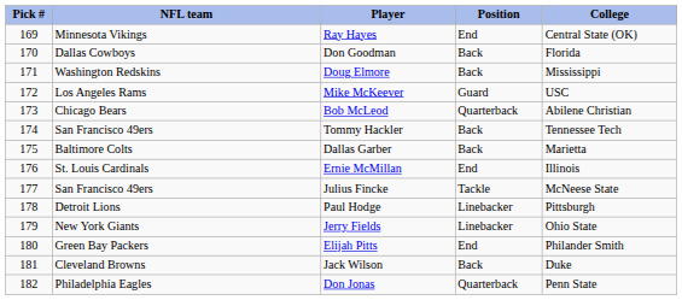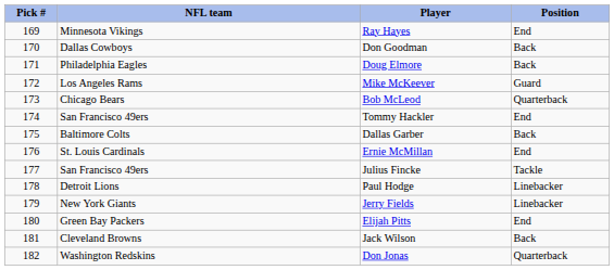- column: College | Central State (OK) | Florida | Mississippi | USC | Abilene Christian | Tennessee Tech | Marietta | Illinois | McNeese State | Pittsburgh | Ohio State | Philander Smith | Duke | Penn State
Doug Elmore | NFL team: Washington Redskins -> Philadelphia Eagles
Tommy Hackler | Position: Back -> End
Don Jonas | NFL team: Philadelphia Eagles -> Washington Redskins
